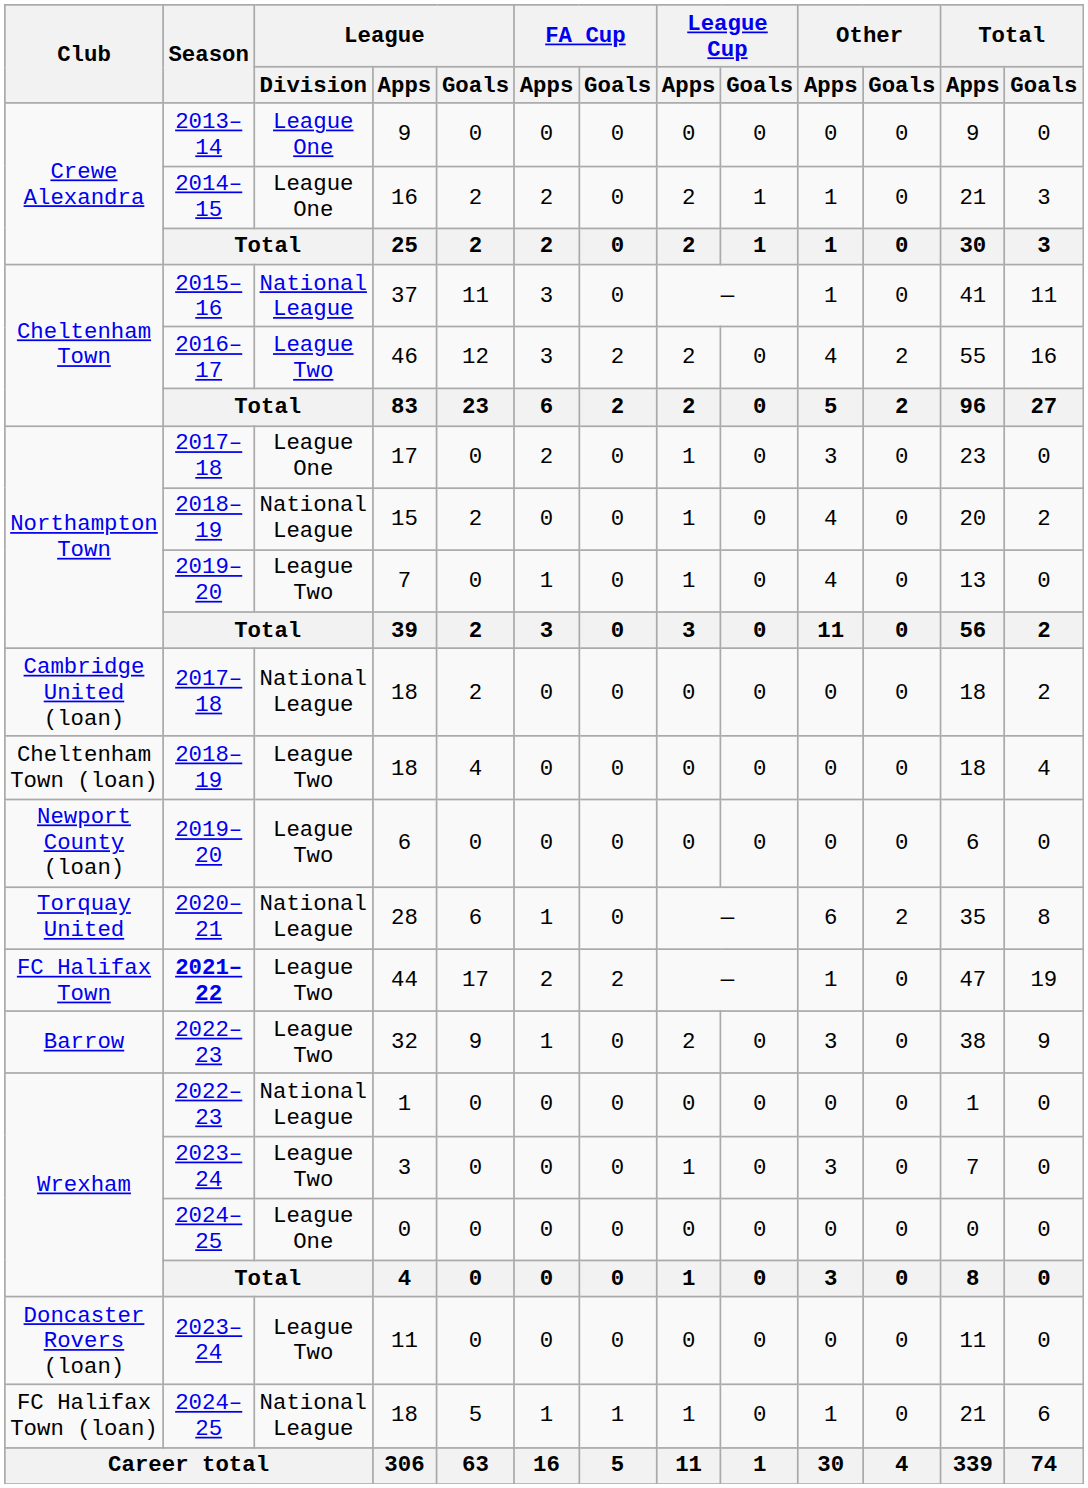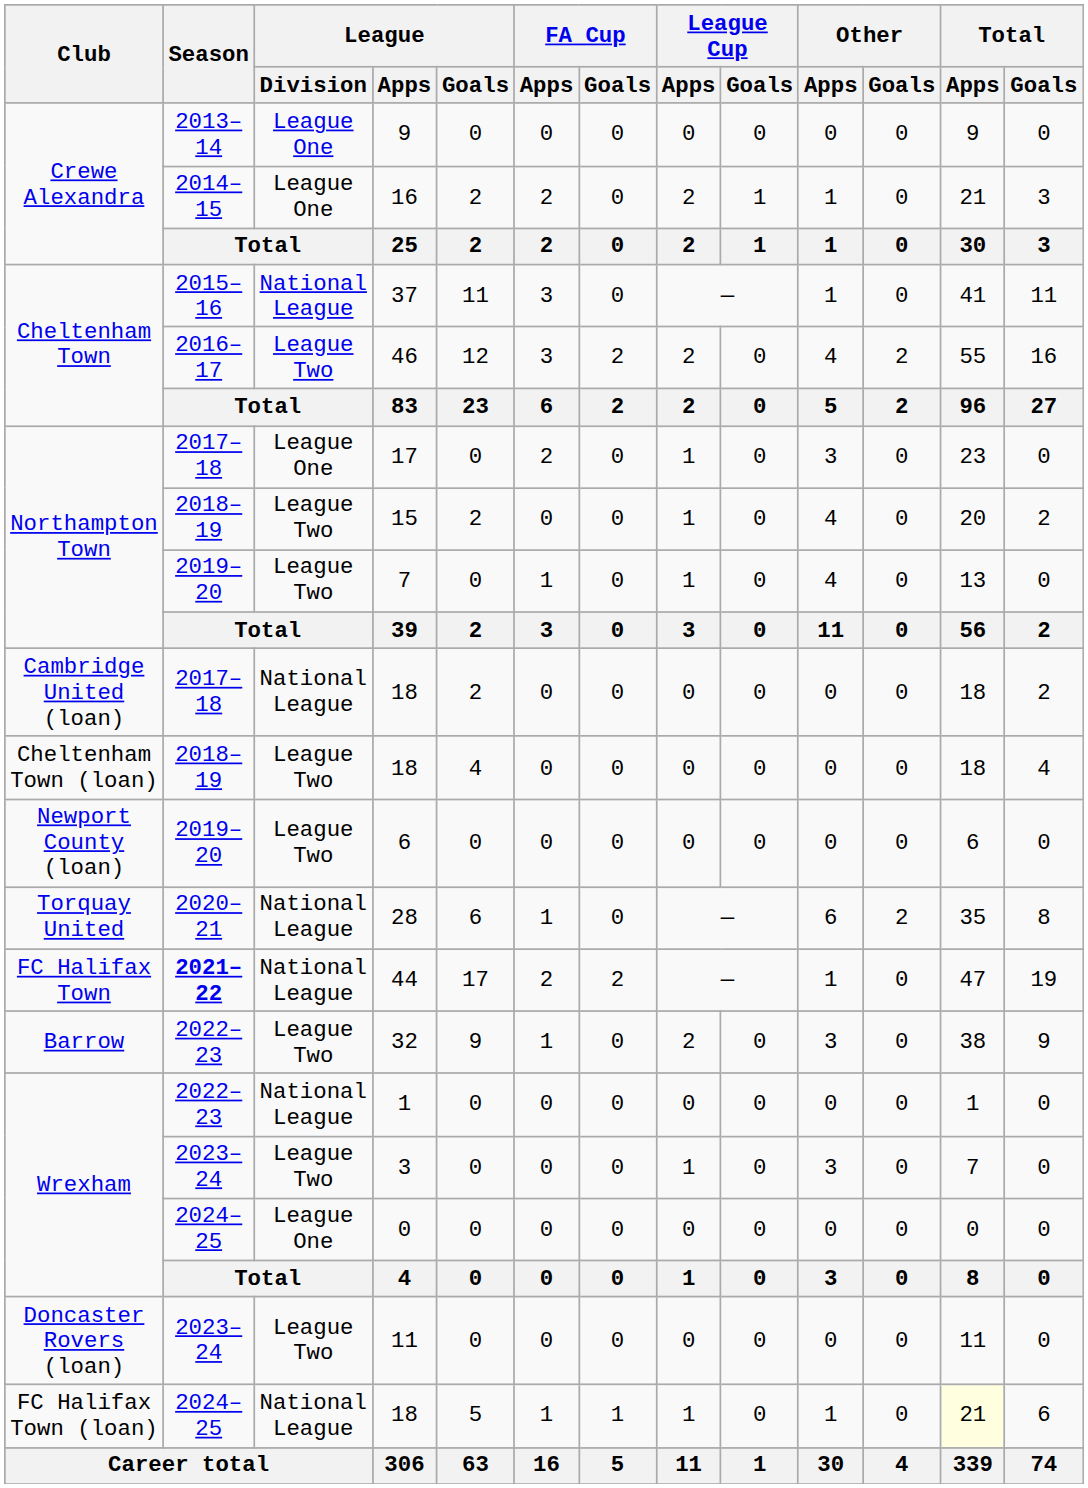15 | League / Division: National League -> League Two
44 | League / Division: League Two -> National League
FC Halifax Town (loan) / 18 | Total / Apps: no background -> lightyellow background
